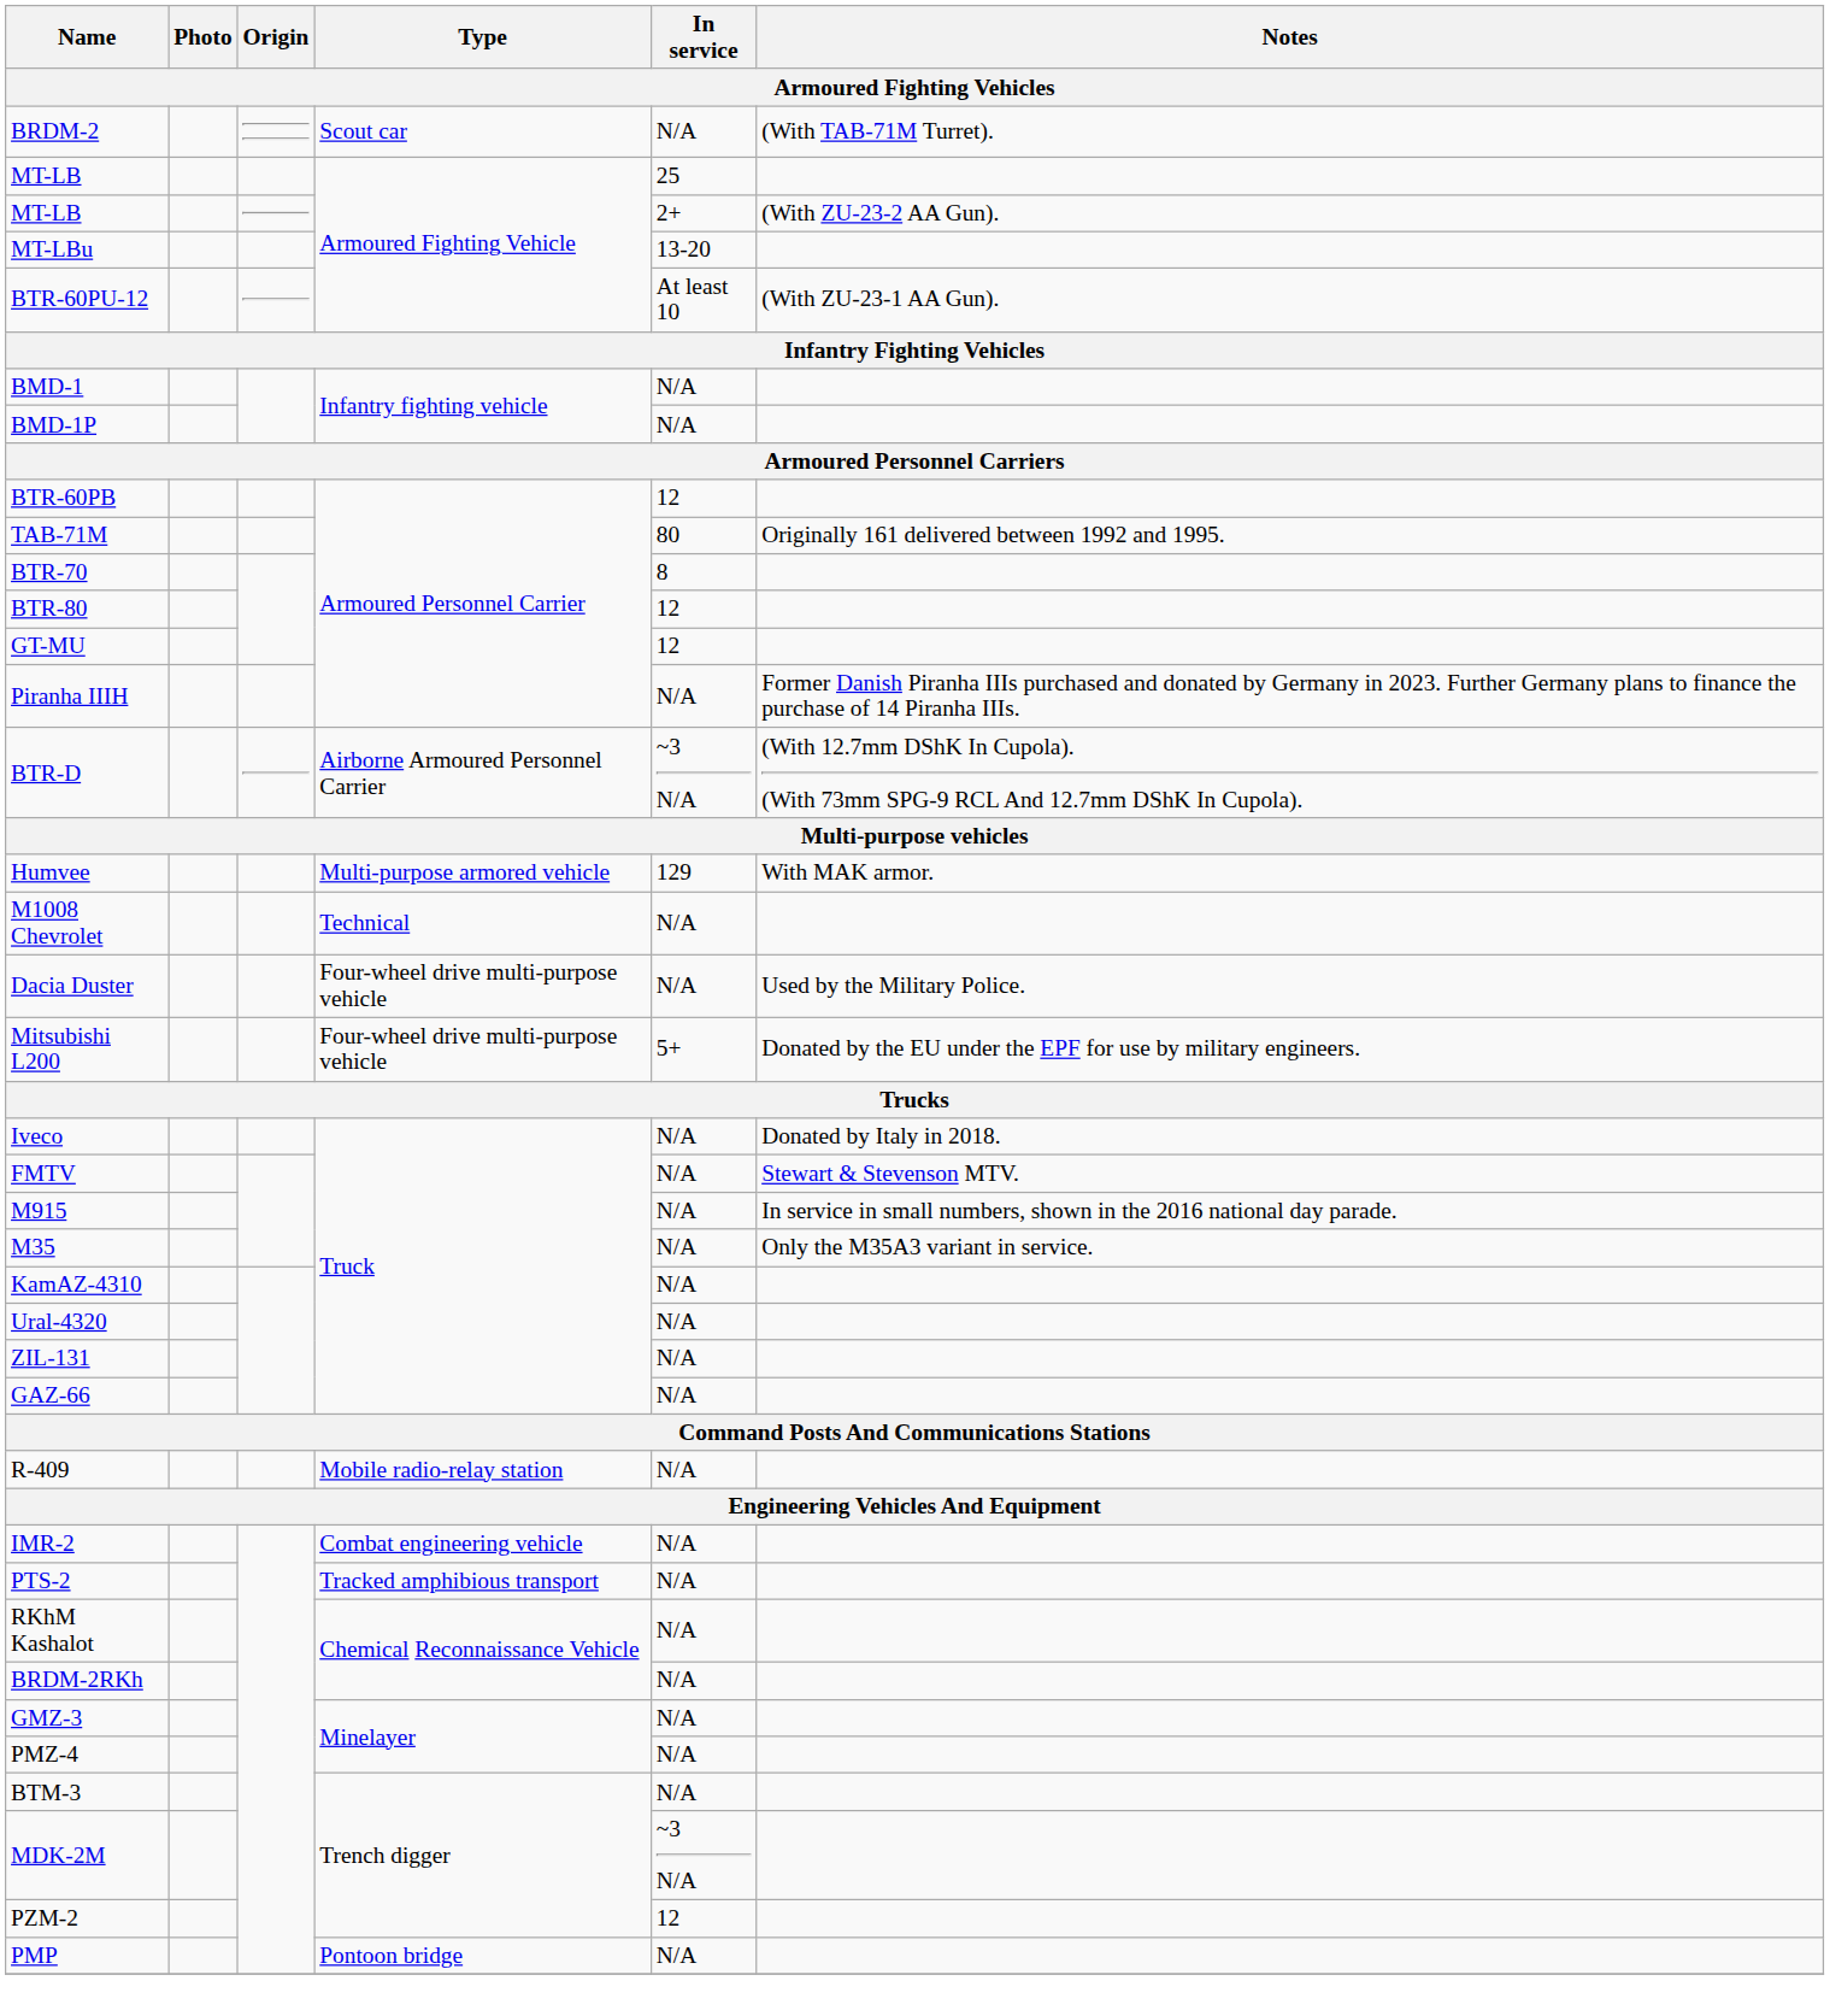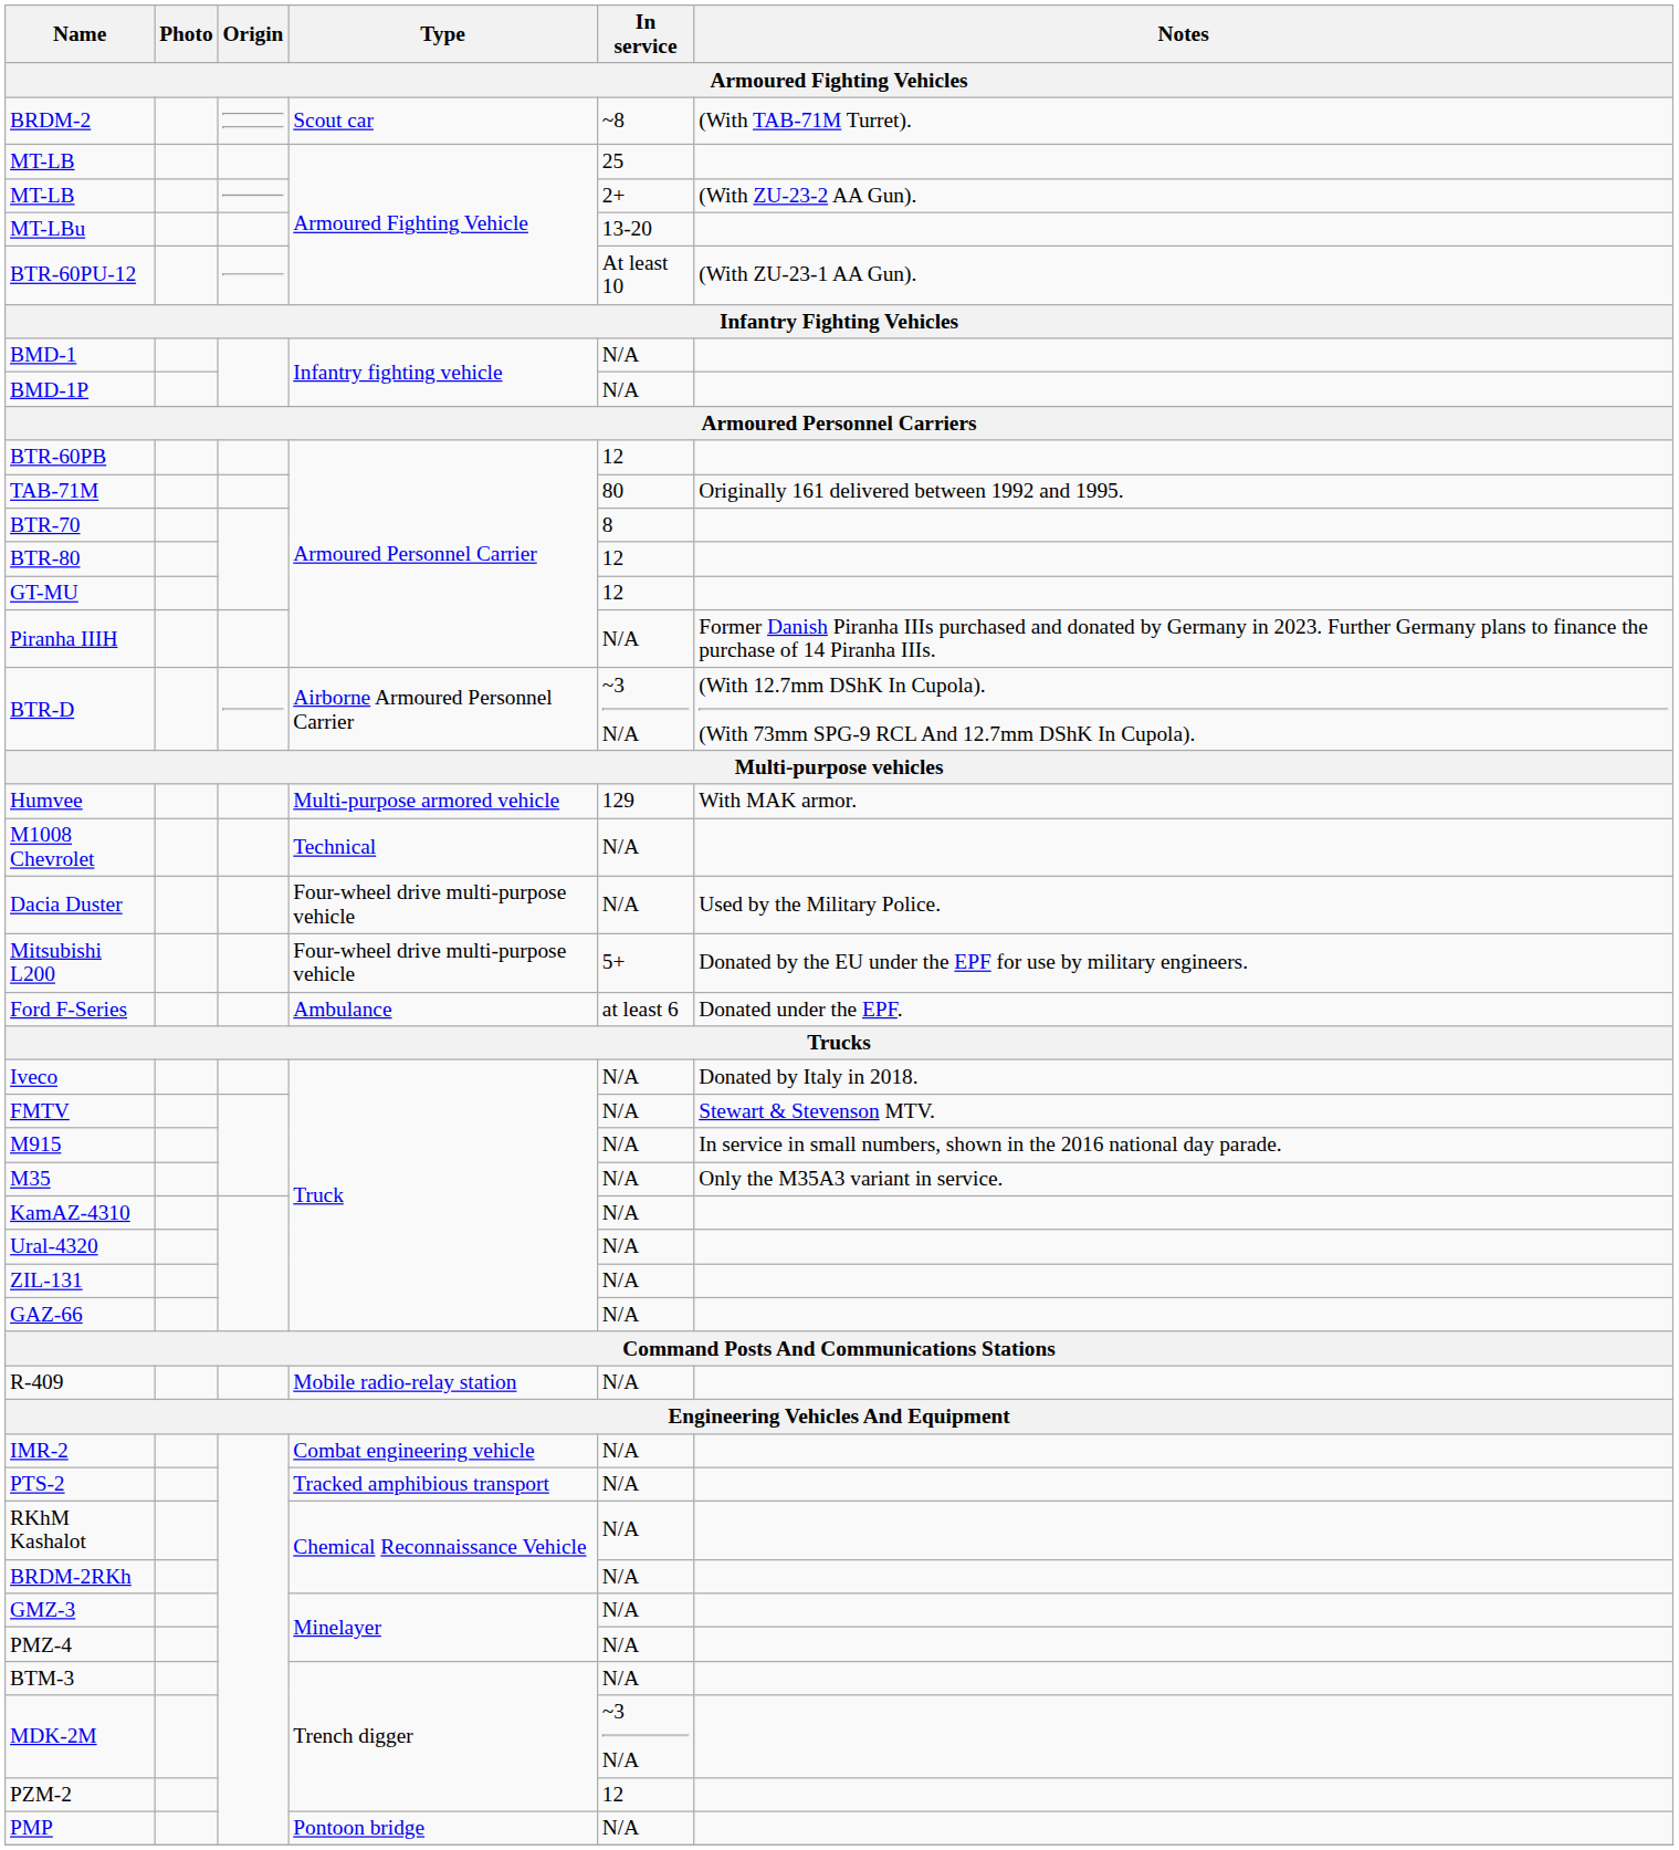BRDM-2 | In service: N/A -> ~8
+ row: Ford F-Series | Ambulance | at least 6 | Donated under the EPF.
